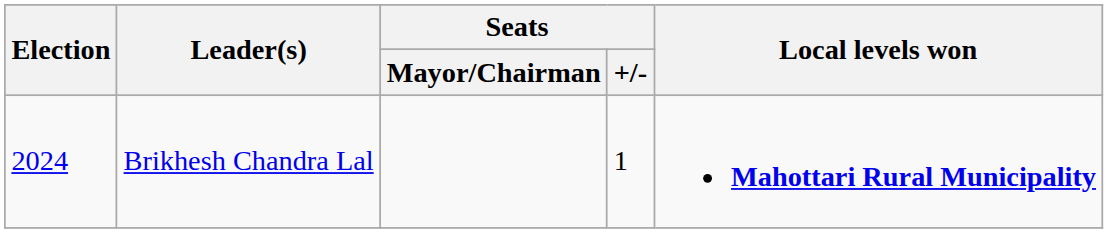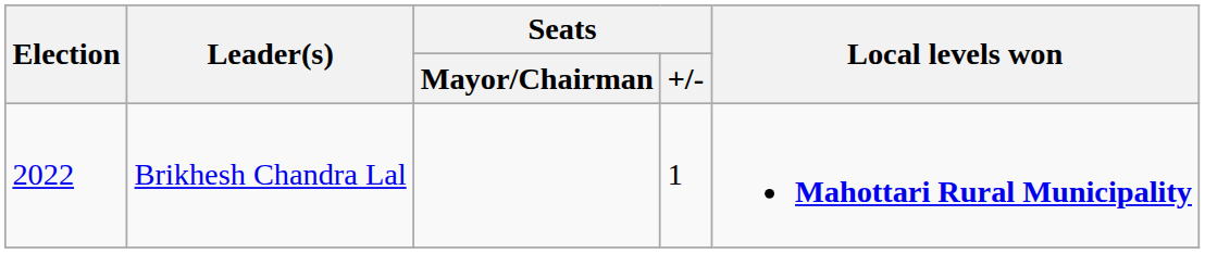Brikhesh Chandra Lal | Election: 2024 -> 2022
